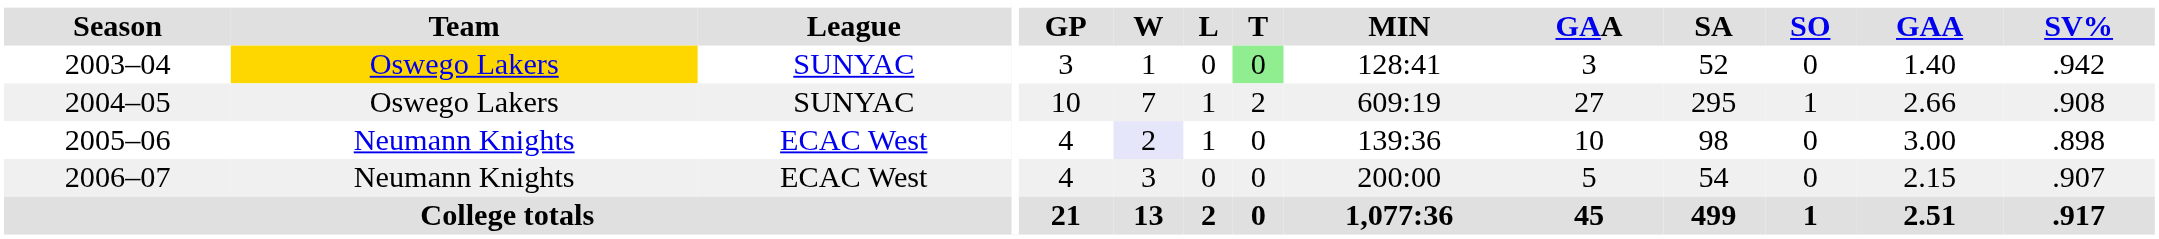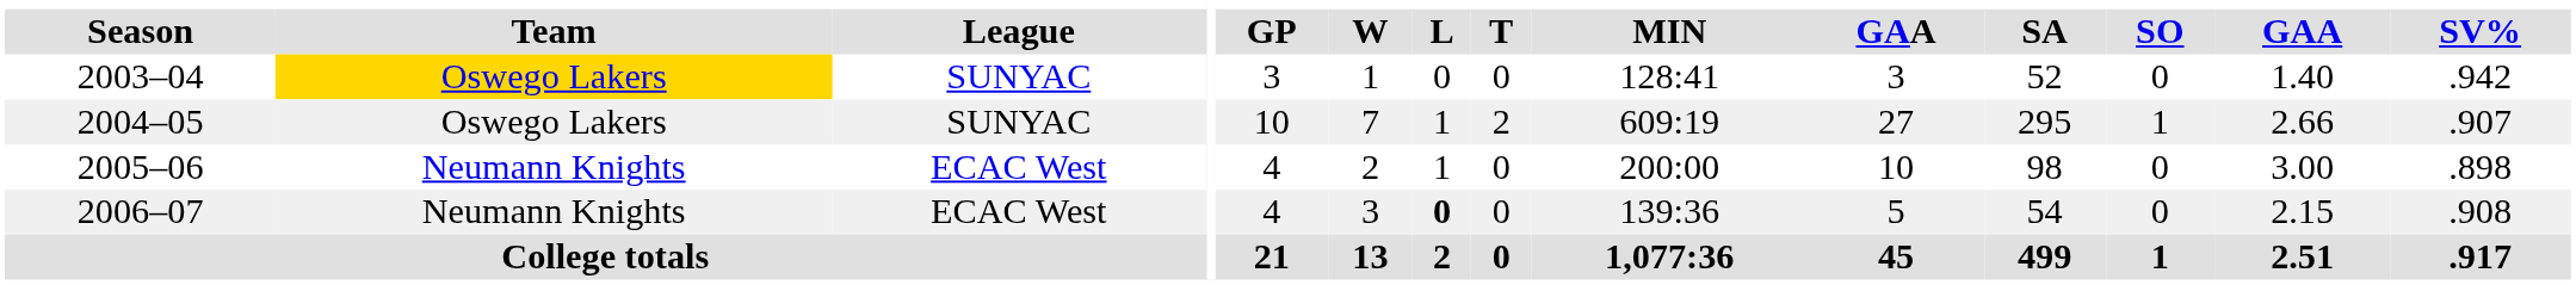2003–04 | T: lightgreen background -> no background
2004–05 | SV%: .908 -> .907
2005–06 | W: lavender background -> no background
2005–06 | MIN: 139:36 -> 200:00
2006–07 | L: normal -> bold
2006–07 | MIN: 200:00 -> 139:36
2006–07 | SV%: .907 -> .908
